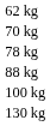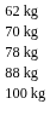- row: 130 kg
